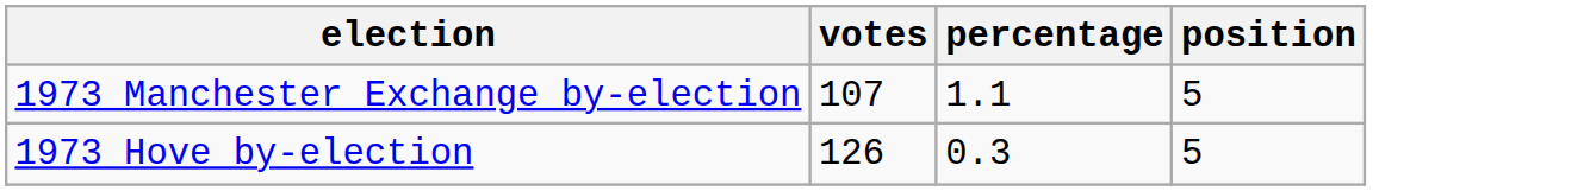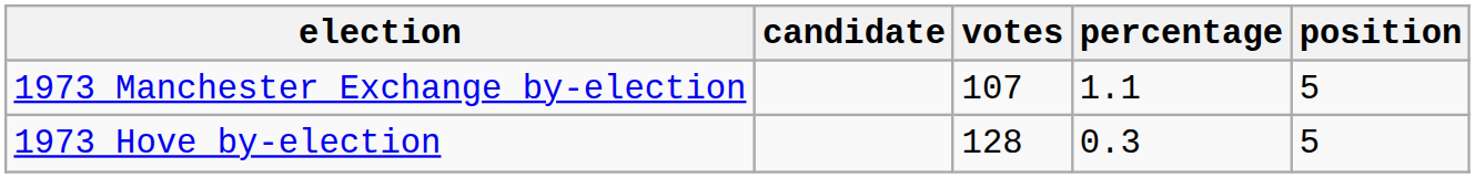+ column: candidate
1973 Hove by-election | votes: 126 -> 128
